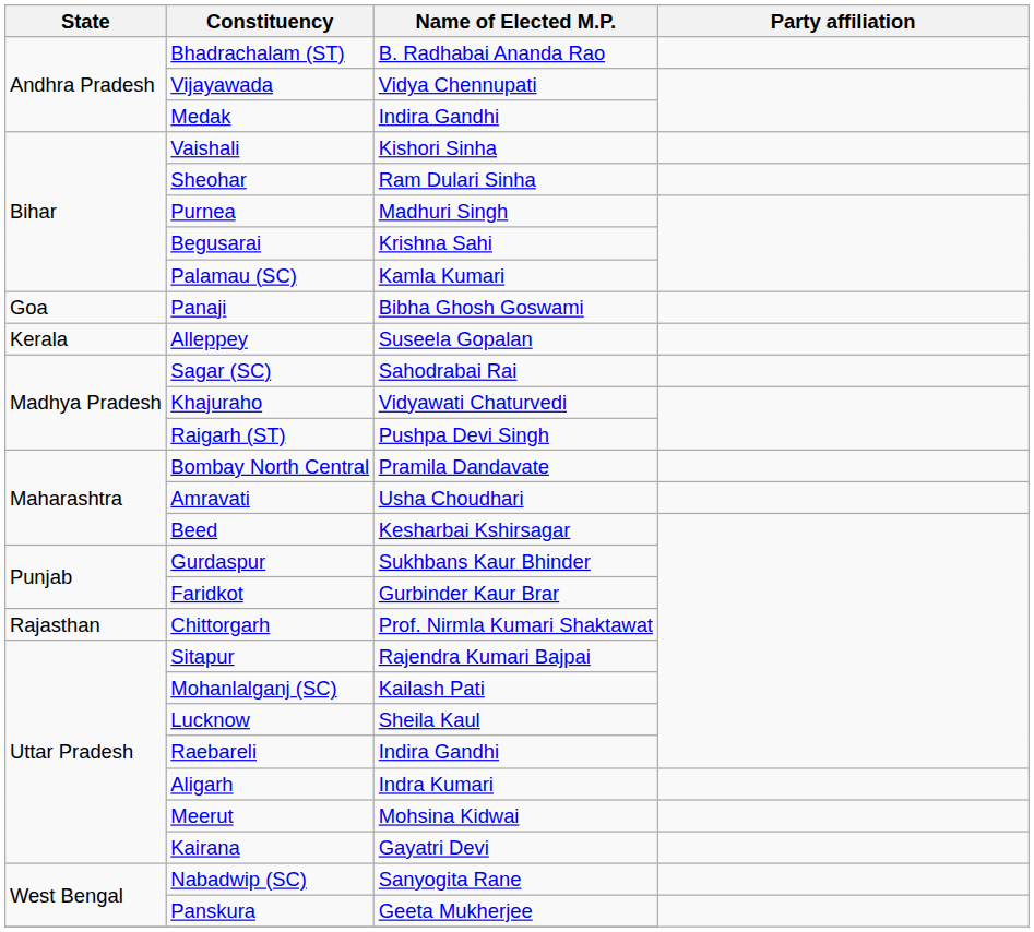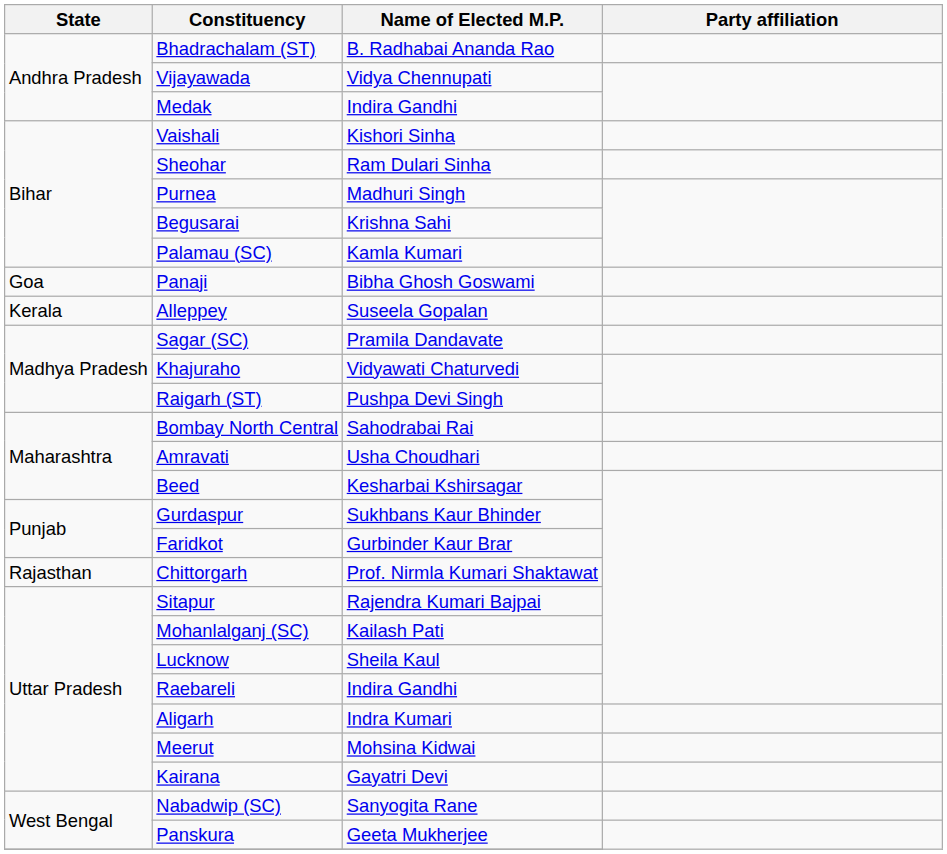Sagar (SC) | Name of Elected M.P.: Sahodrabai Rai -> Pramila Dandavate
Bombay North Central | Name of Elected M.P.: Pramila Dandavate -> Sahodrabai Rai
